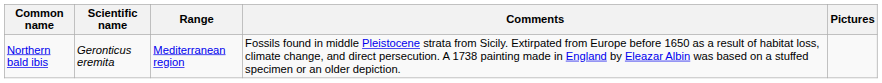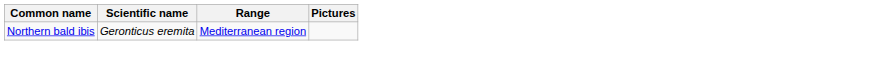- column: Comments | Fossils found in middle Pleistocene strata from Sicily. Extirpated from Europe before 1650 as a result of habitat loss, climate change, and direct persecution. A 1738 painting made in England by Eleazar Albin was based on a stuffed specimen or an older depiction.
